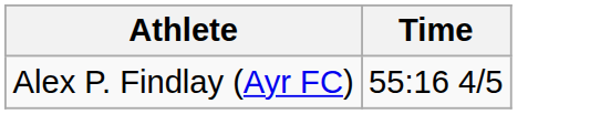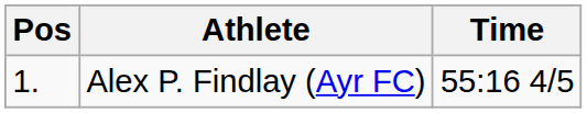+ column: Pos | 1.
